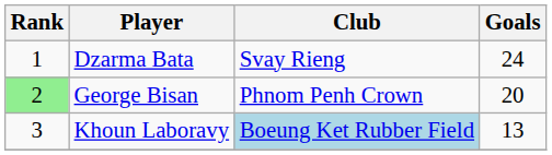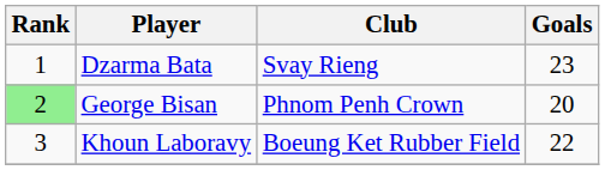Dzarma Bata | Goals: 24 -> 23
Khoun Laboravy | Club: lightblue background -> no background
Khoun Laboravy | Goals: 13 -> 22
